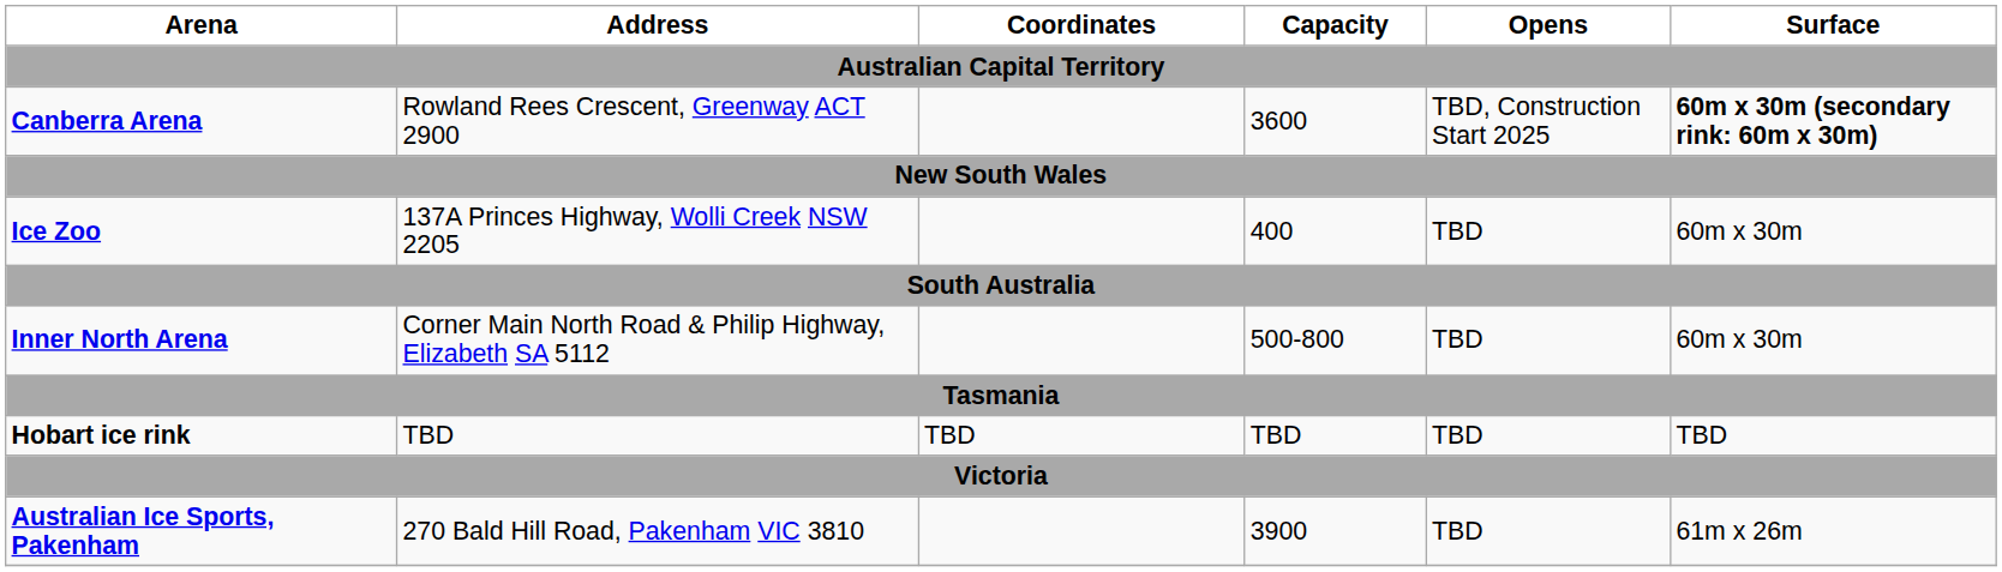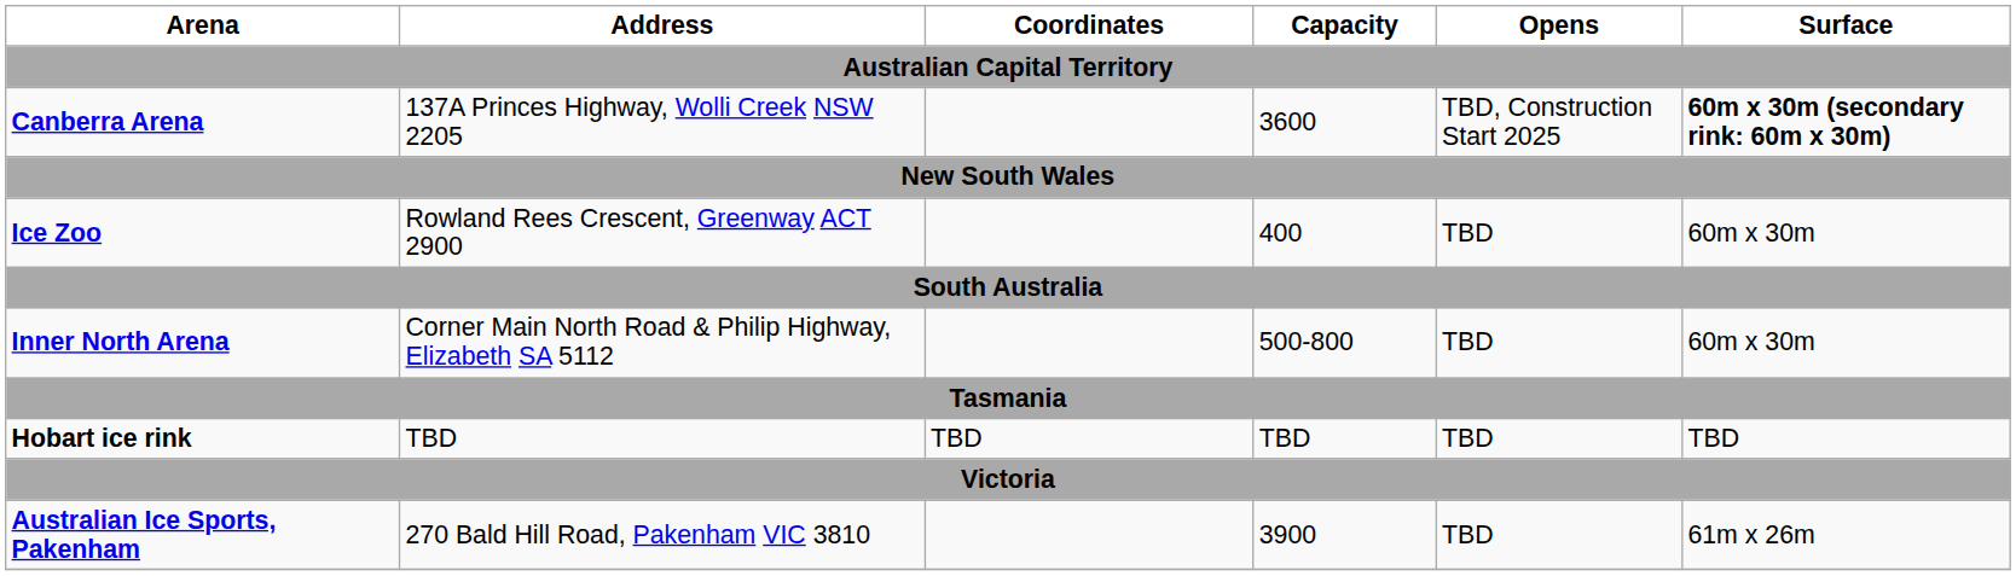Canberra Arena | Address: Rowland Rees Crescent, Greenway ACT 2900 -> 137A Princes Highway, Wolli Creek NSW 2205
Ice Zoo | Address: 137A Princes Highway, Wolli Creek NSW 2205 -> Rowland Rees Crescent, Greenway ACT 2900
